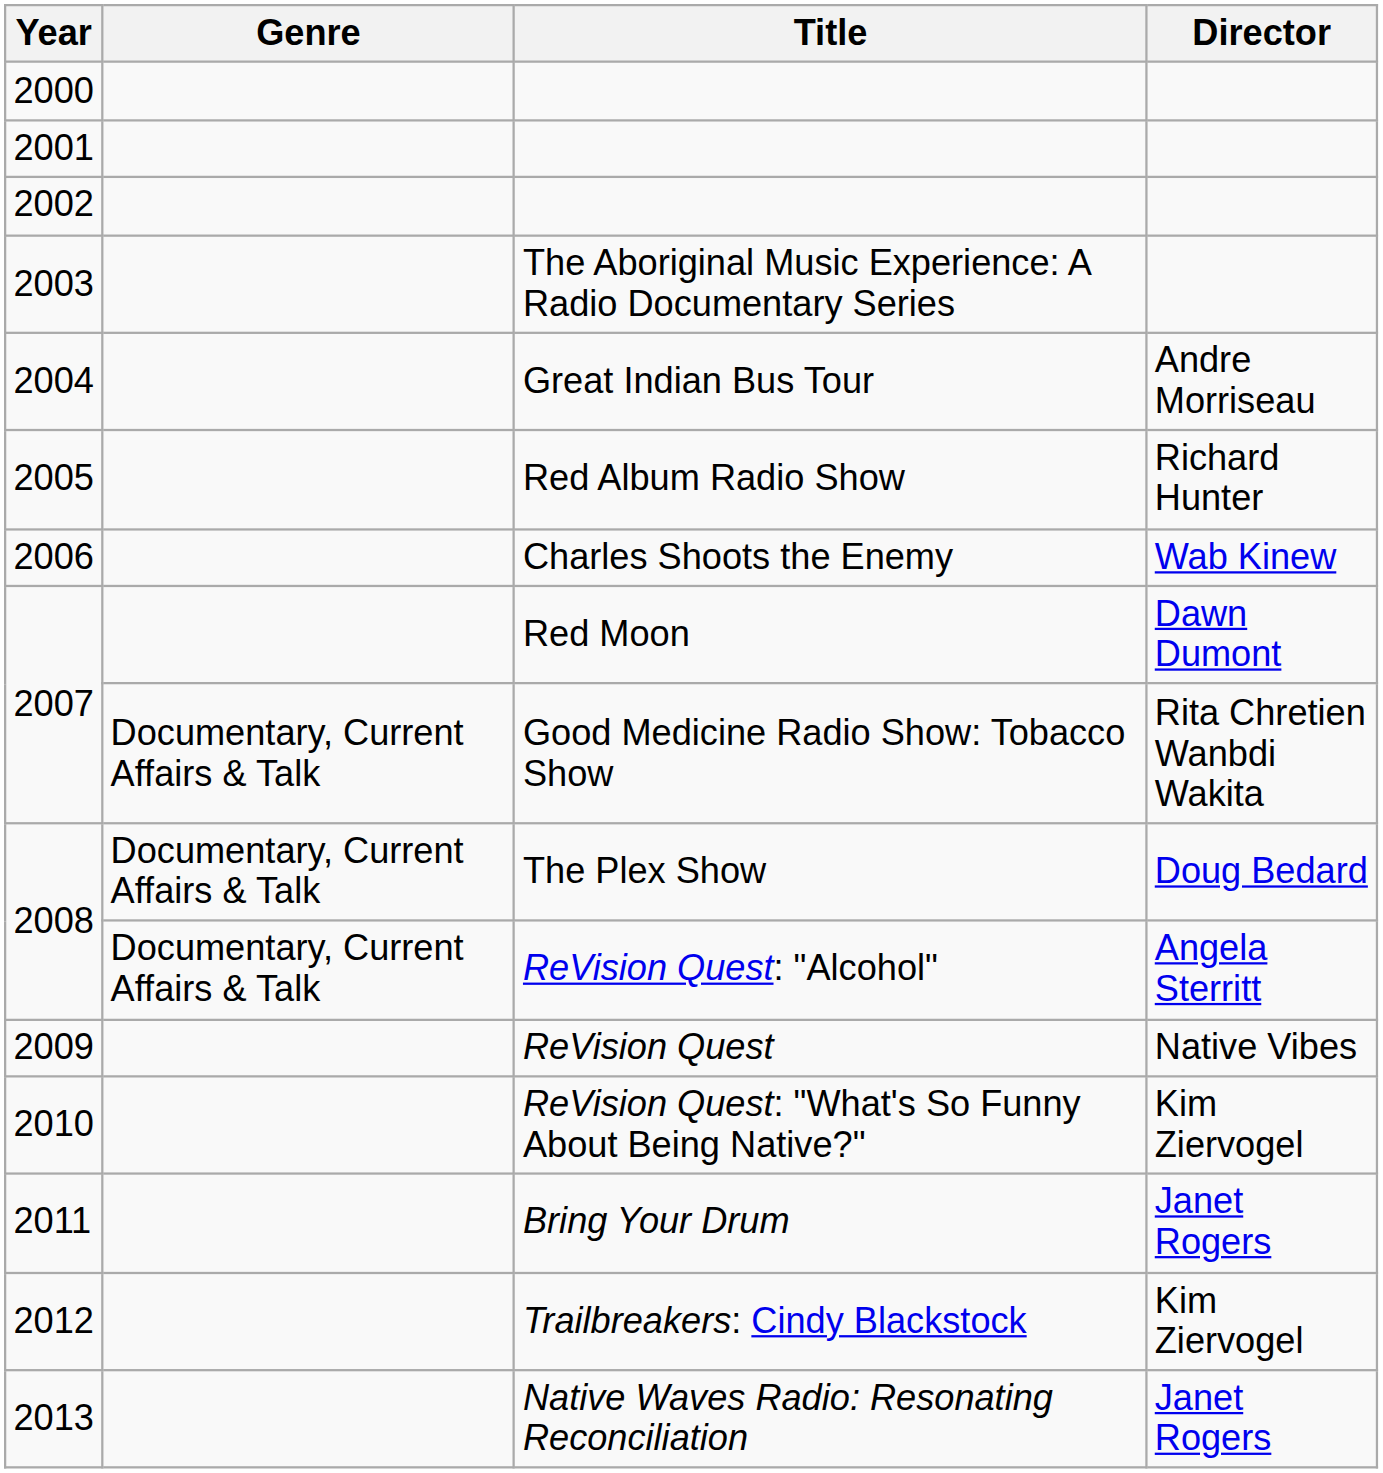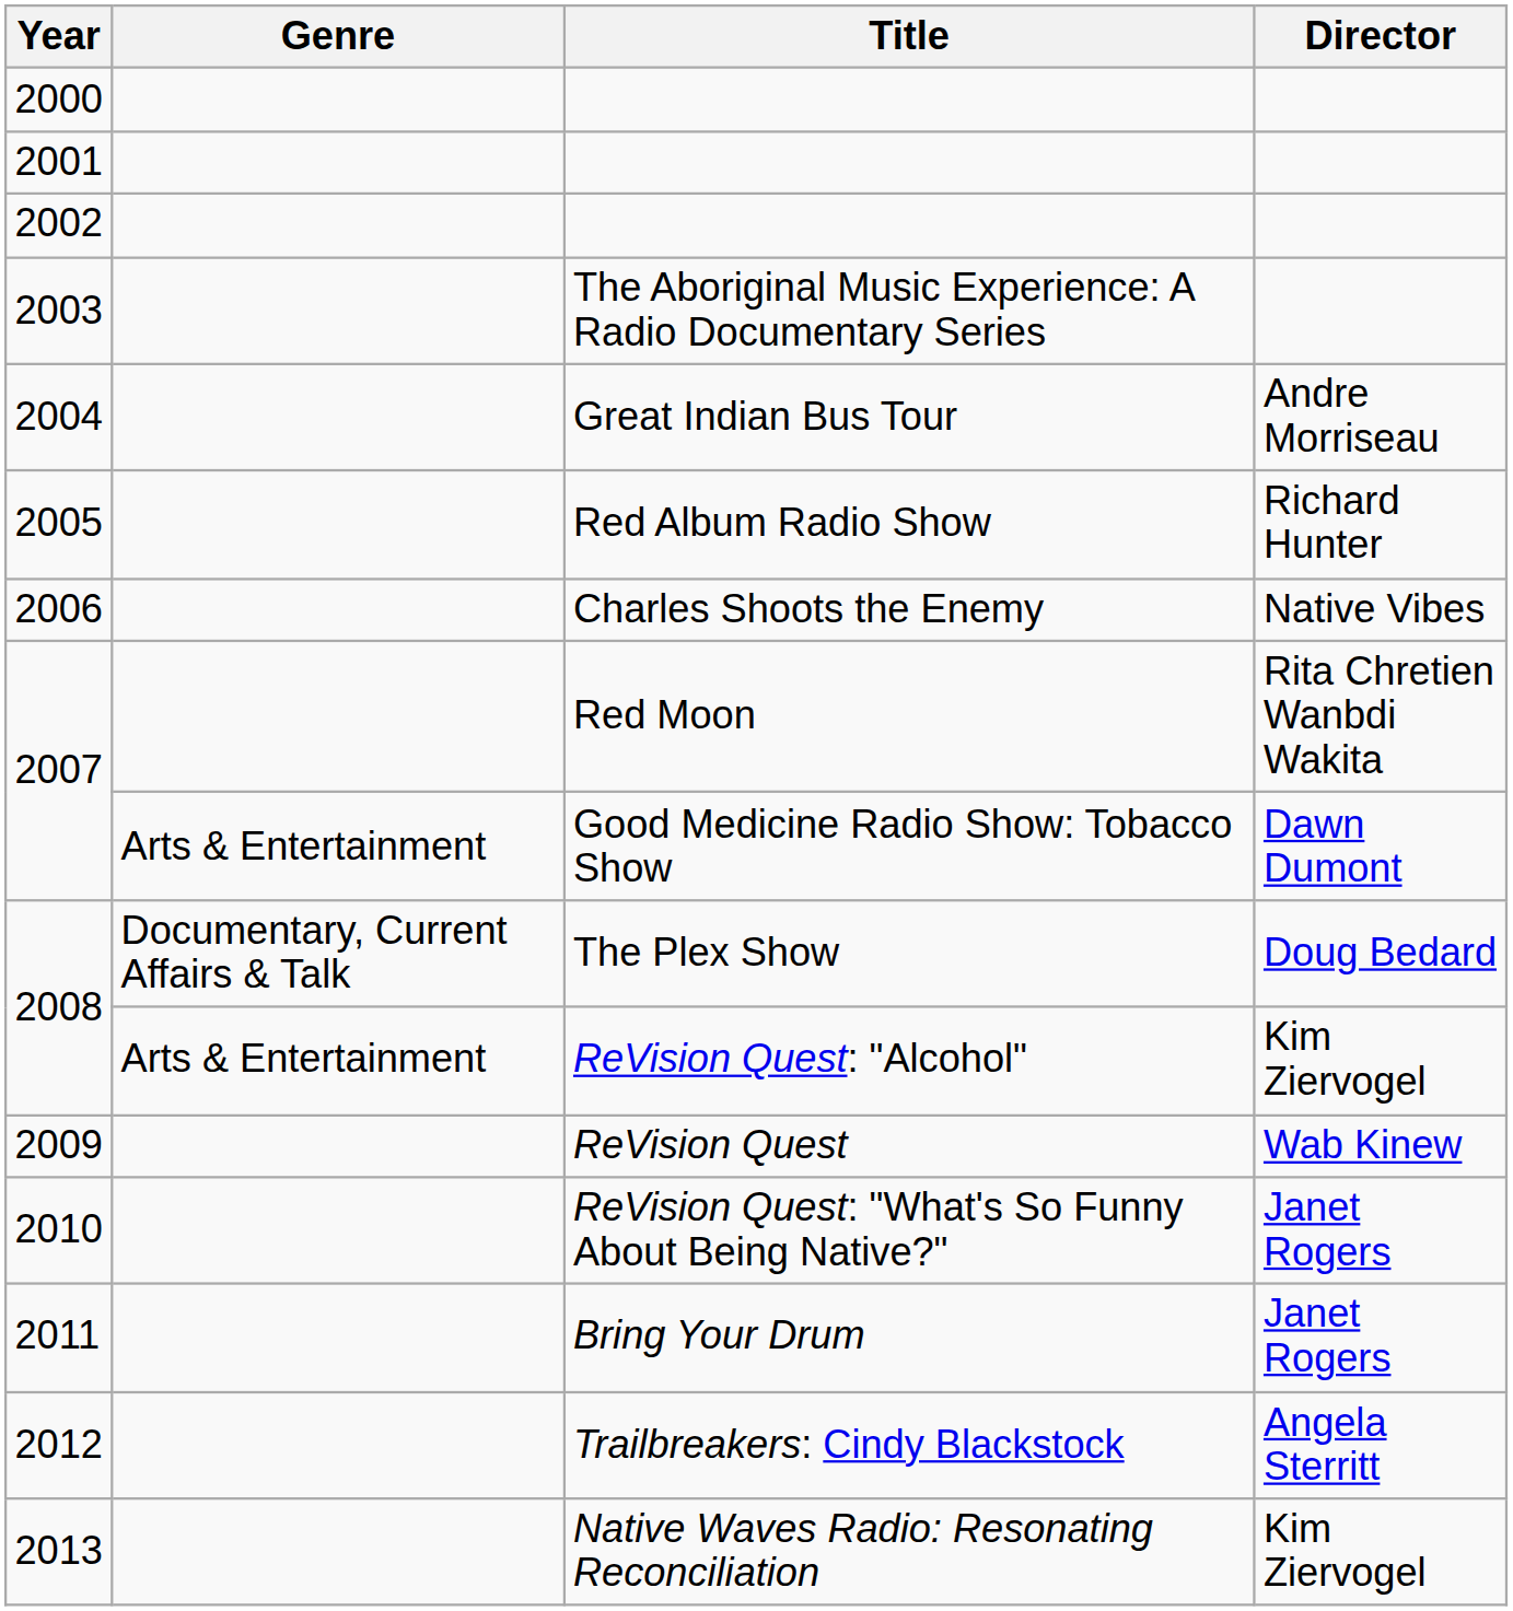2006 | Director: Wab Kinew -> Native Vibes
2007 / Red Moon | Director: Dawn Dumont -> Rita Chretien Wanbdi Wakita
2007 / Good Medicine Radio Show: Tobacco Show | Genre: Documentary, Current Affairs & Talk -> Arts & Entertainment
2007 / Good Medicine Radio Show: Tobacco Show | Director: Rita Chretien Wanbdi Wakita -> Dawn Dumont
2008 / ReVision Quest: "Alcohol" | Genre: Documentary, Current Affairs & Talk -> Arts & Entertainment
2008 / ReVision Quest: "Alcohol" | Director: Angela Sterritt -> Kim Ziervogel
2009 | Director: Native Vibes -> Wab Kinew
2010 | Director: Kim Ziervogel -> Janet Rogers
2012 | Director: Kim Ziervogel -> Angela Sterritt
2013 | Director: Janet Rogers -> Kim Ziervogel
